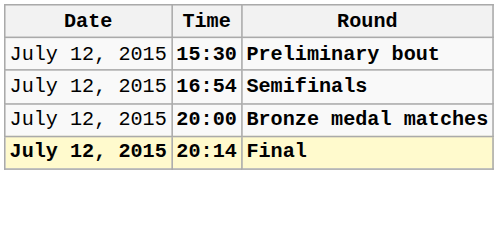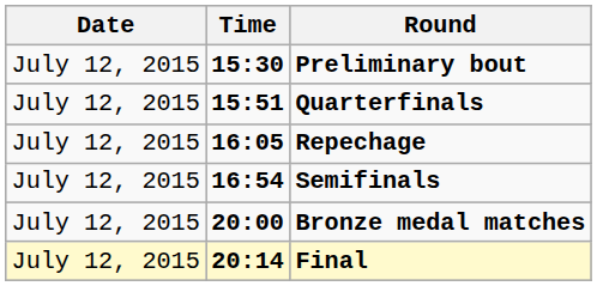+ row: July 12, 2015 | 15:51 | Quarterfinals
+ row: July 12, 2015 | 16:05 | Repechage
Final | Date: bold -> normal
